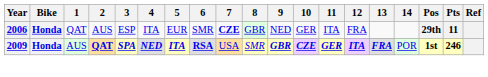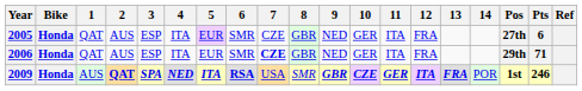+ row: 2005 | Honda | QAT | AUS | ESP | ITA | EUR | SMR | CZE | GBR | NED | GER | ITA | FRA | 27th | 6
2006 | Pts: 11 -> 71
